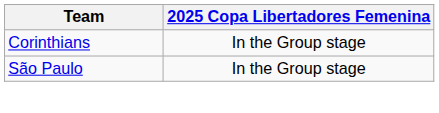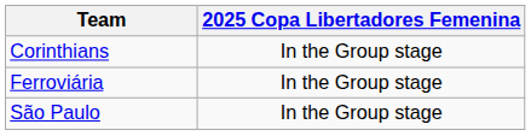+ row: Ferroviária | In the Group stage
